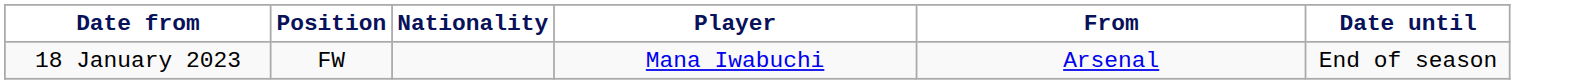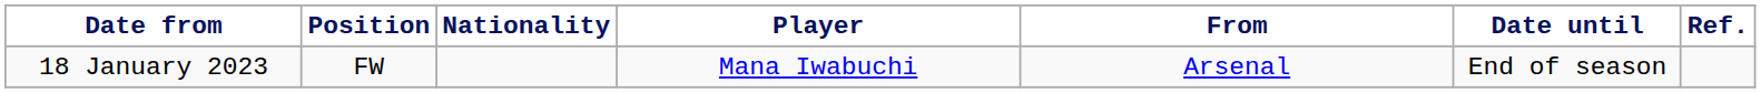+ column: Ref.
